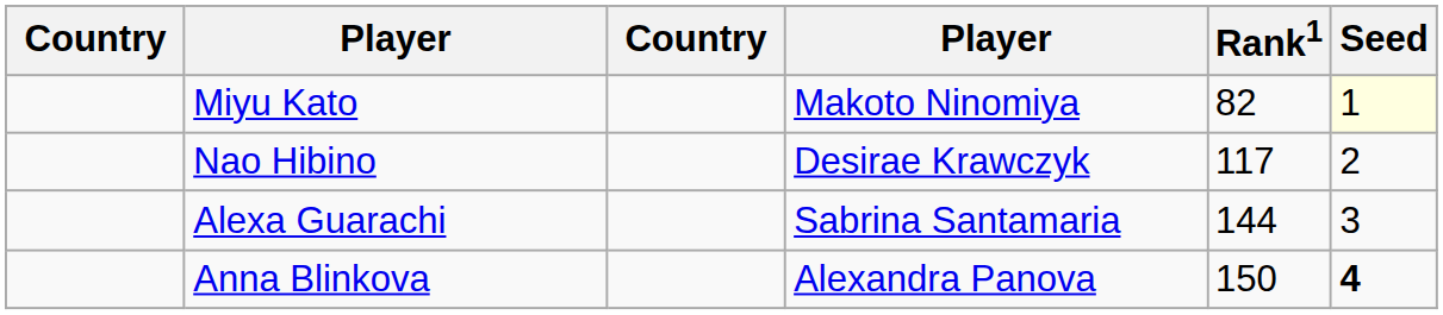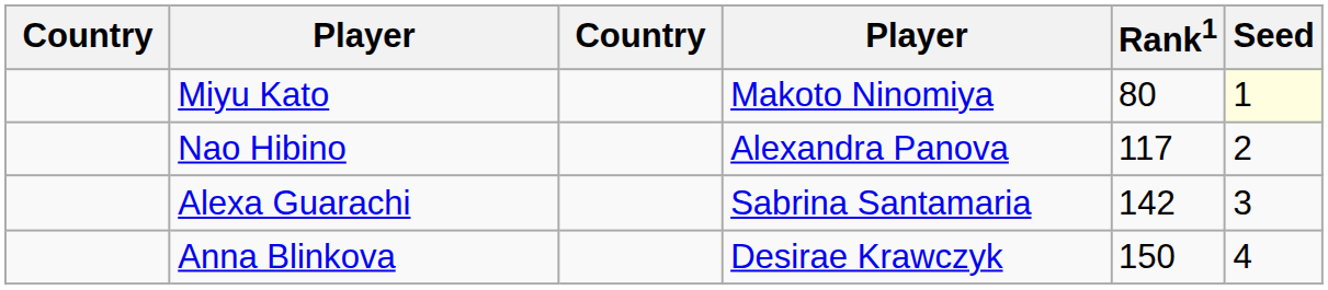Miyu Kato | Rank1: 82 -> 80
Nao Hibino | column 4: Desirae Krawczyk -> Alexandra Panova
Alexa Guarachi | Rank1: 144 -> 142
Anna Blinkova | column 4: Alexandra Panova -> Desirae Krawczyk
Anna Blinkova | Seed: bold -> normal
